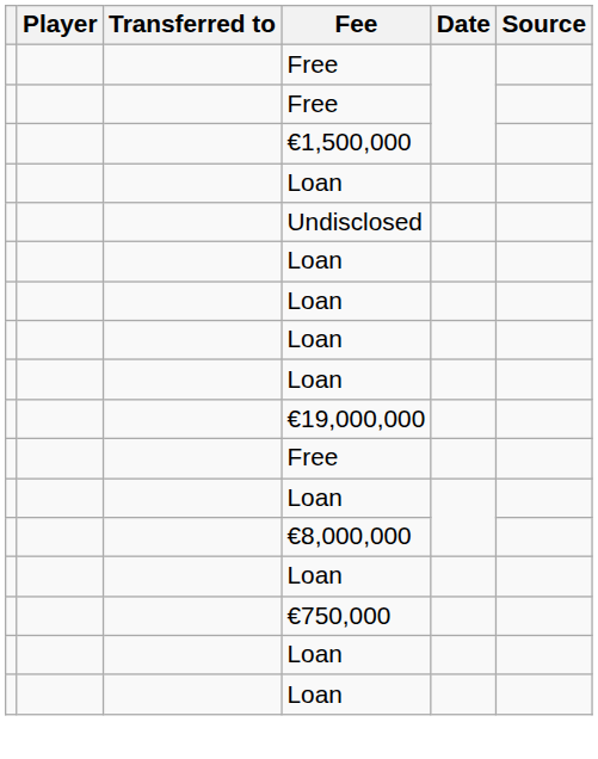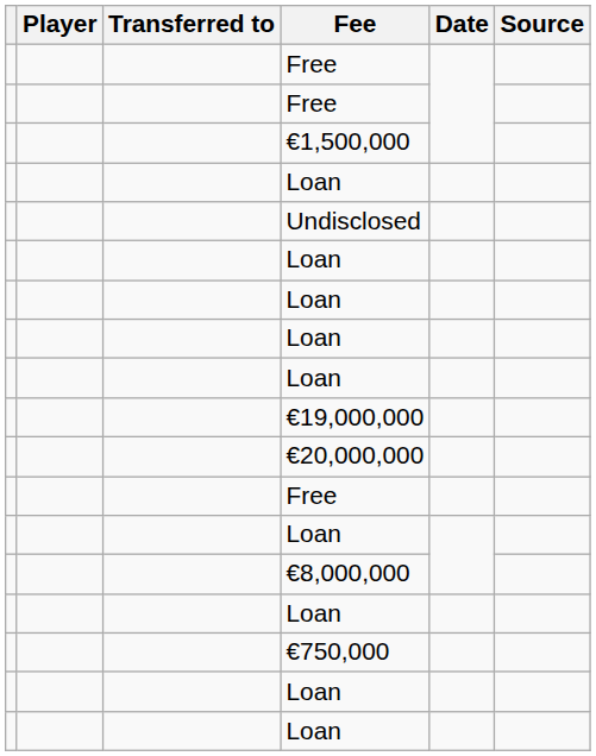+ row: €20,000,000
